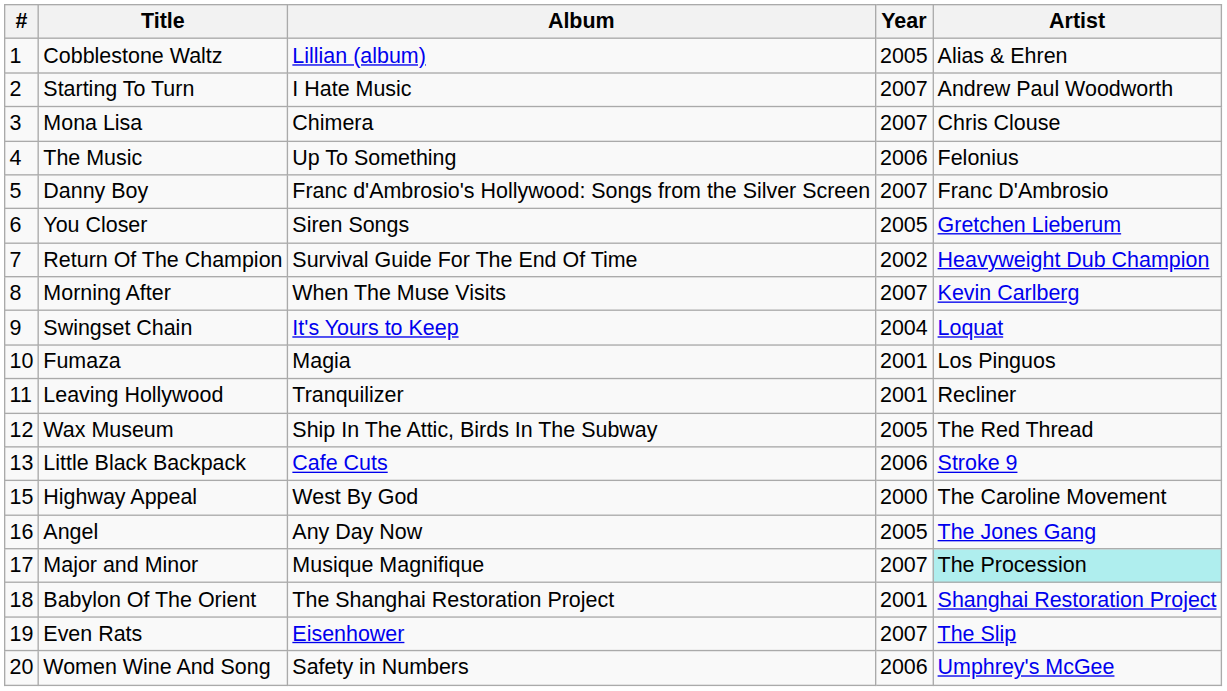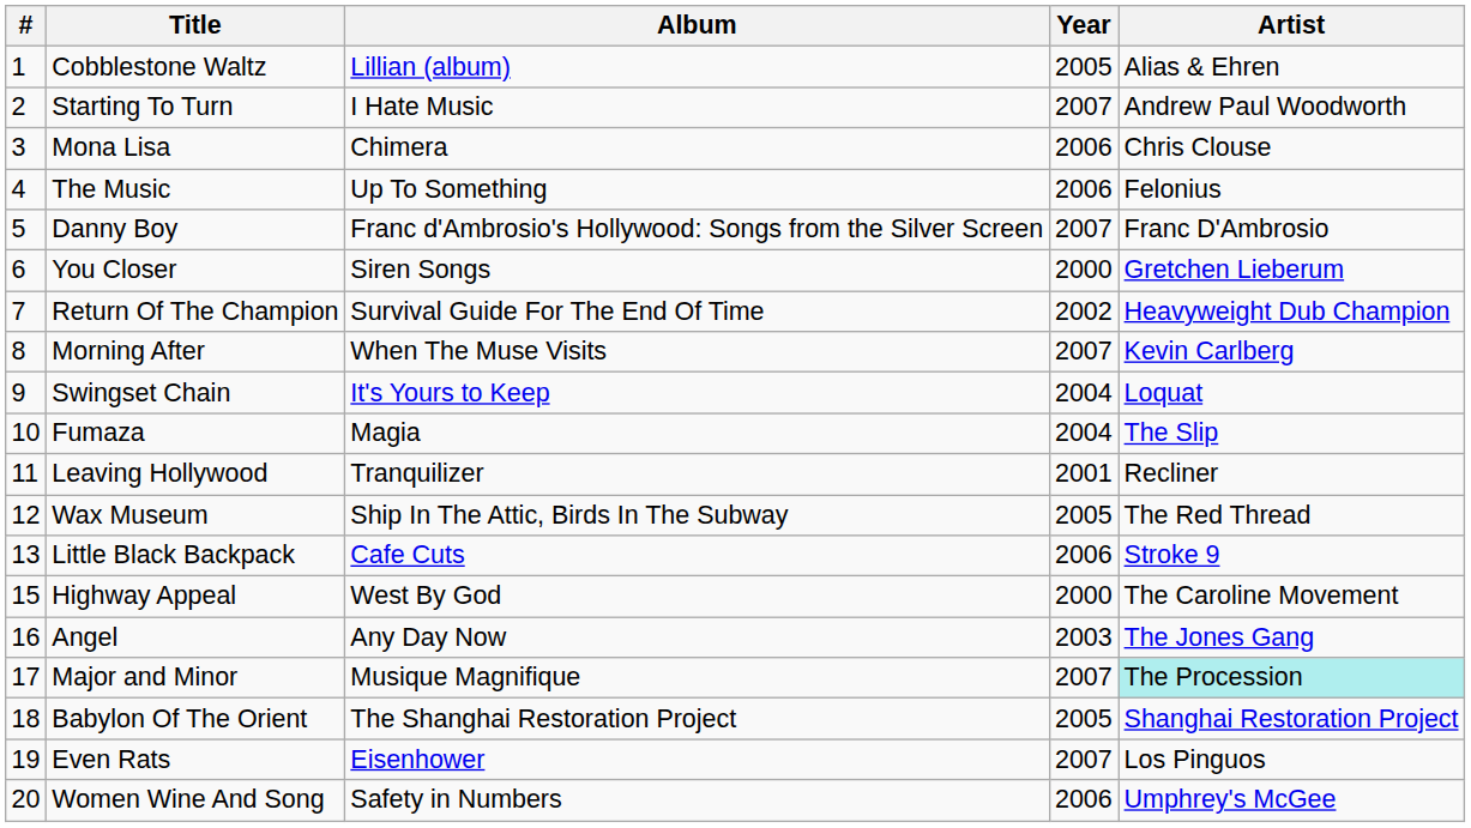Mona Lisa | Year: 2007 -> 2006
You Closer | Year: 2005 -> 2000
Fumaza | Year: 2001 -> 2004
Fumaza | Artist: Los Pinguos -> The Slip
Angel | Year: 2005 -> 2003
Babylon Of The Orient | Year: 2001 -> 2005
Even Rats | Artist: The Slip -> Los Pinguos
